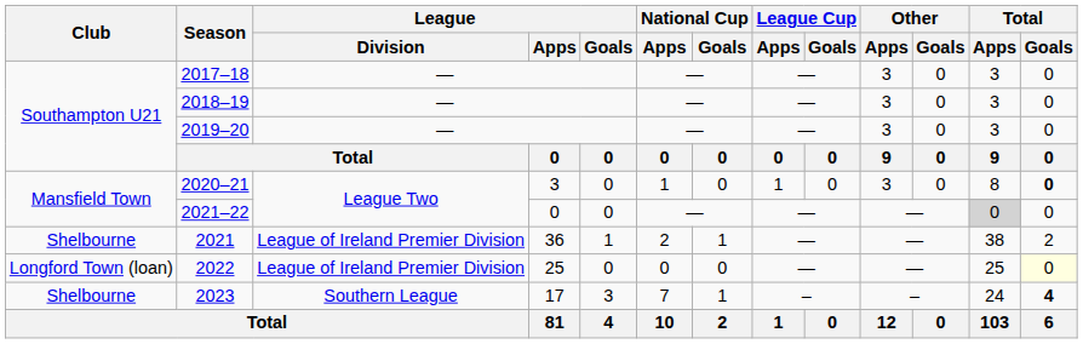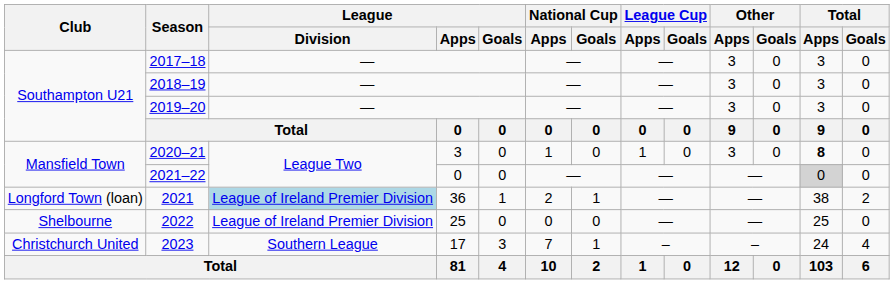2020–21 | Total / Apps: normal -> bold
2020–21 | Total / Goals: bold -> normal
2021 | Club: Shelbourne -> Longford Town (loan)
2021 | League / Division: no background -> lightblue background
2022 | Club: Longford Town (loan) -> Shelbourne
2022 | Total / Goals: lightyellow background -> no background
2023 | Club: Shelbourne -> Christchurch United
2023 | Total / Goals: bold -> normal
